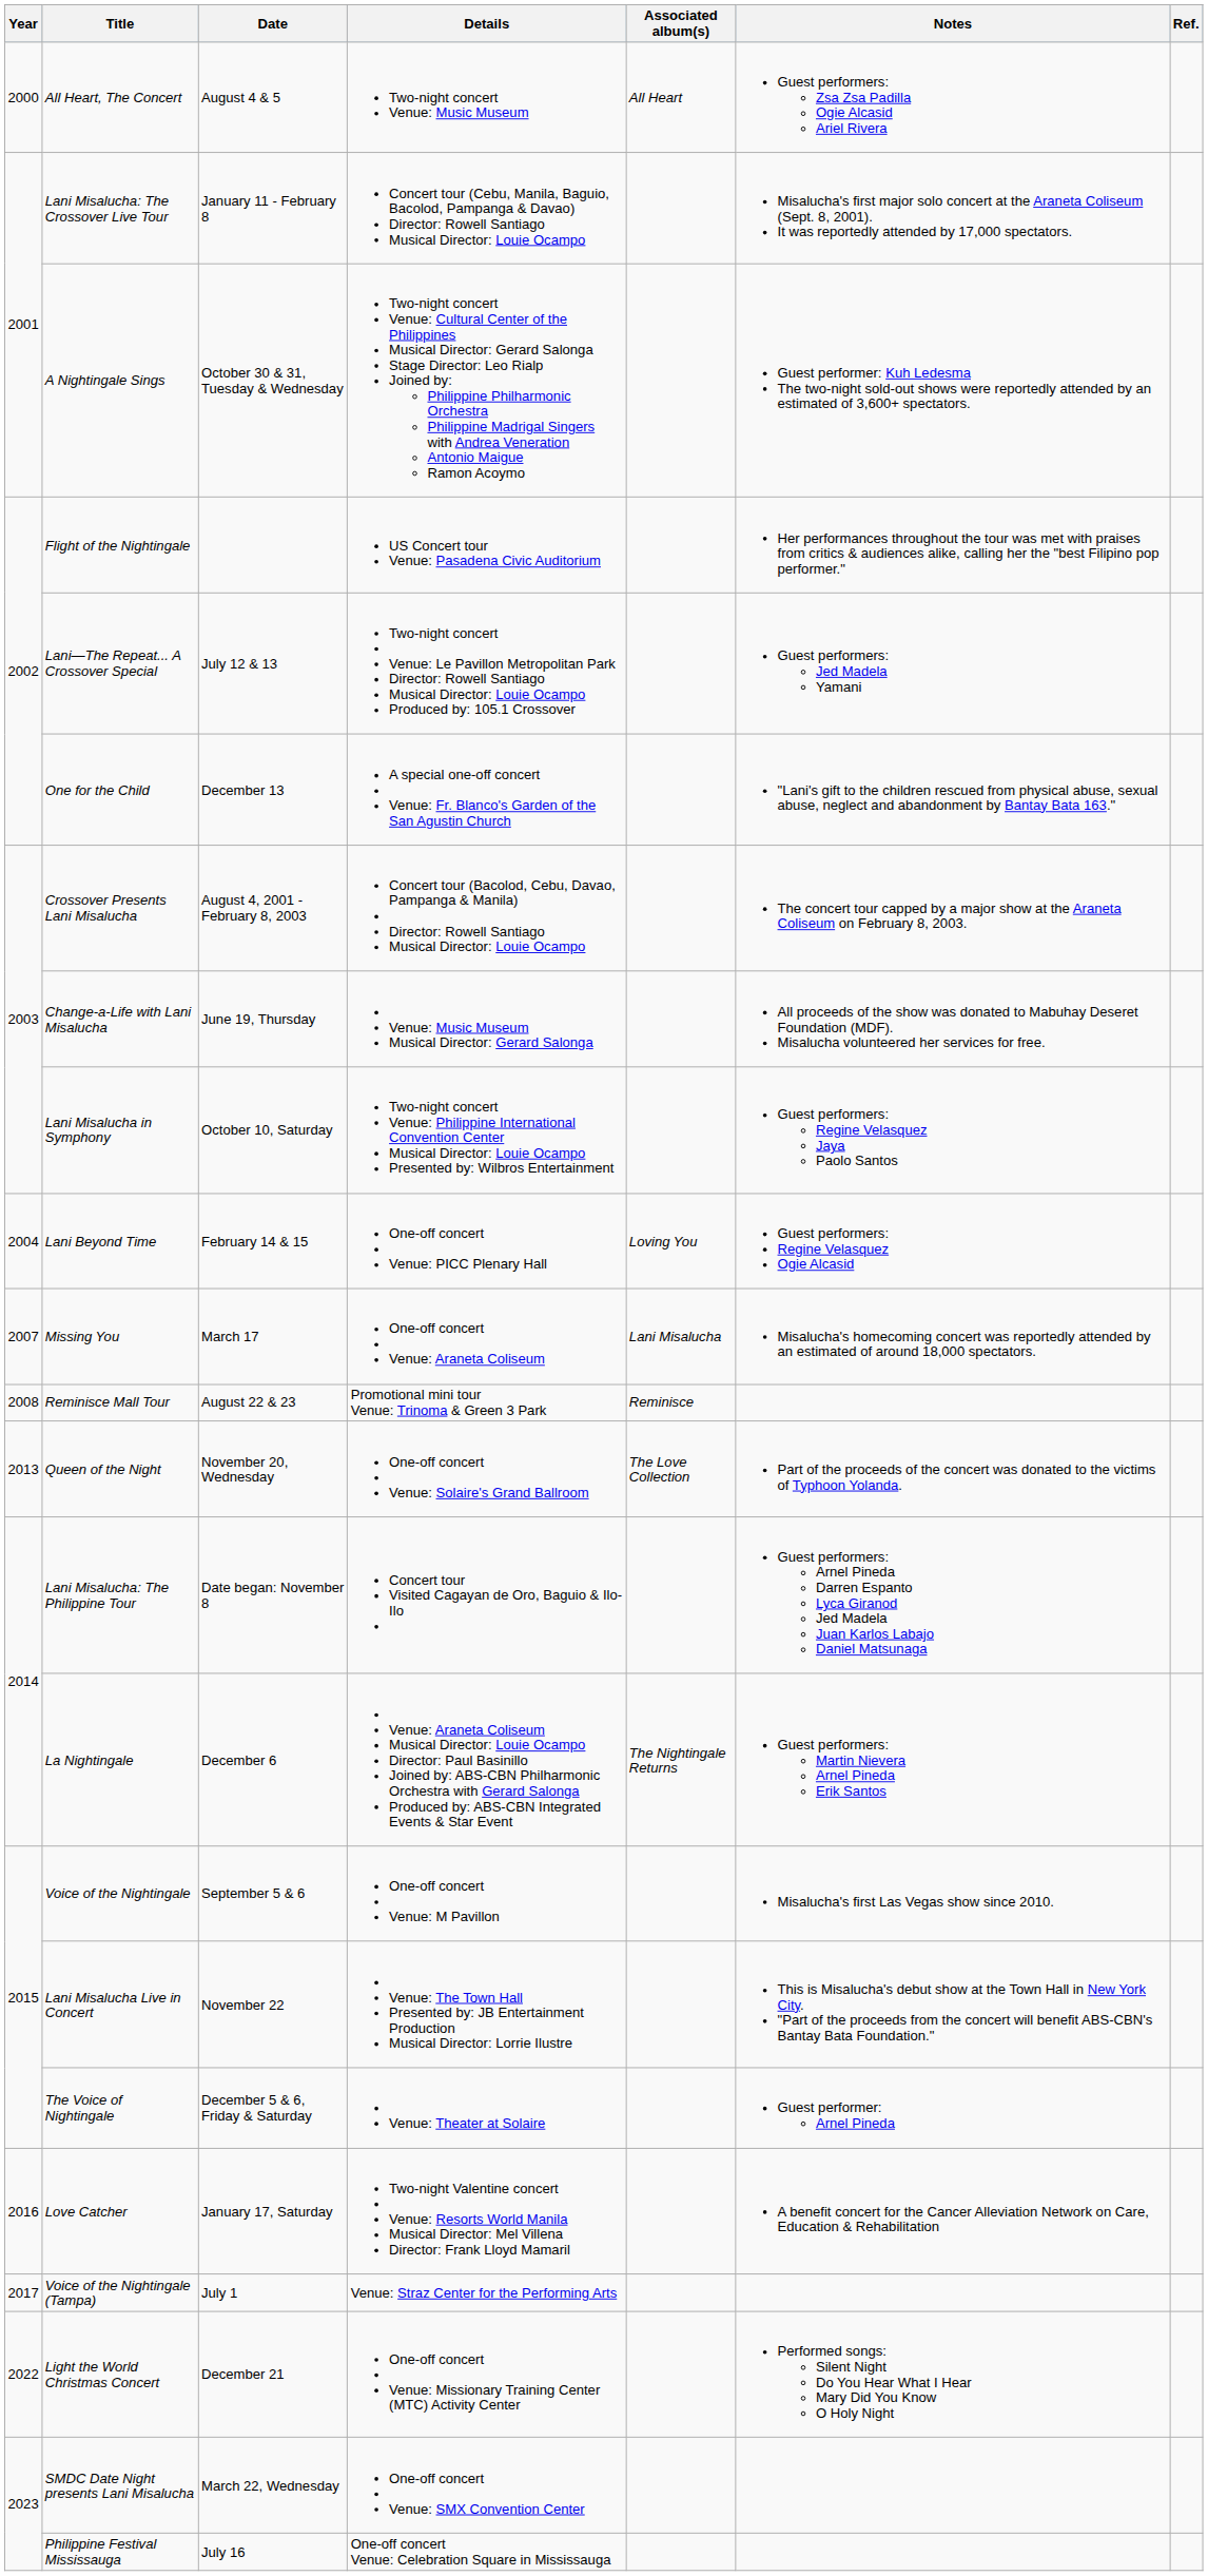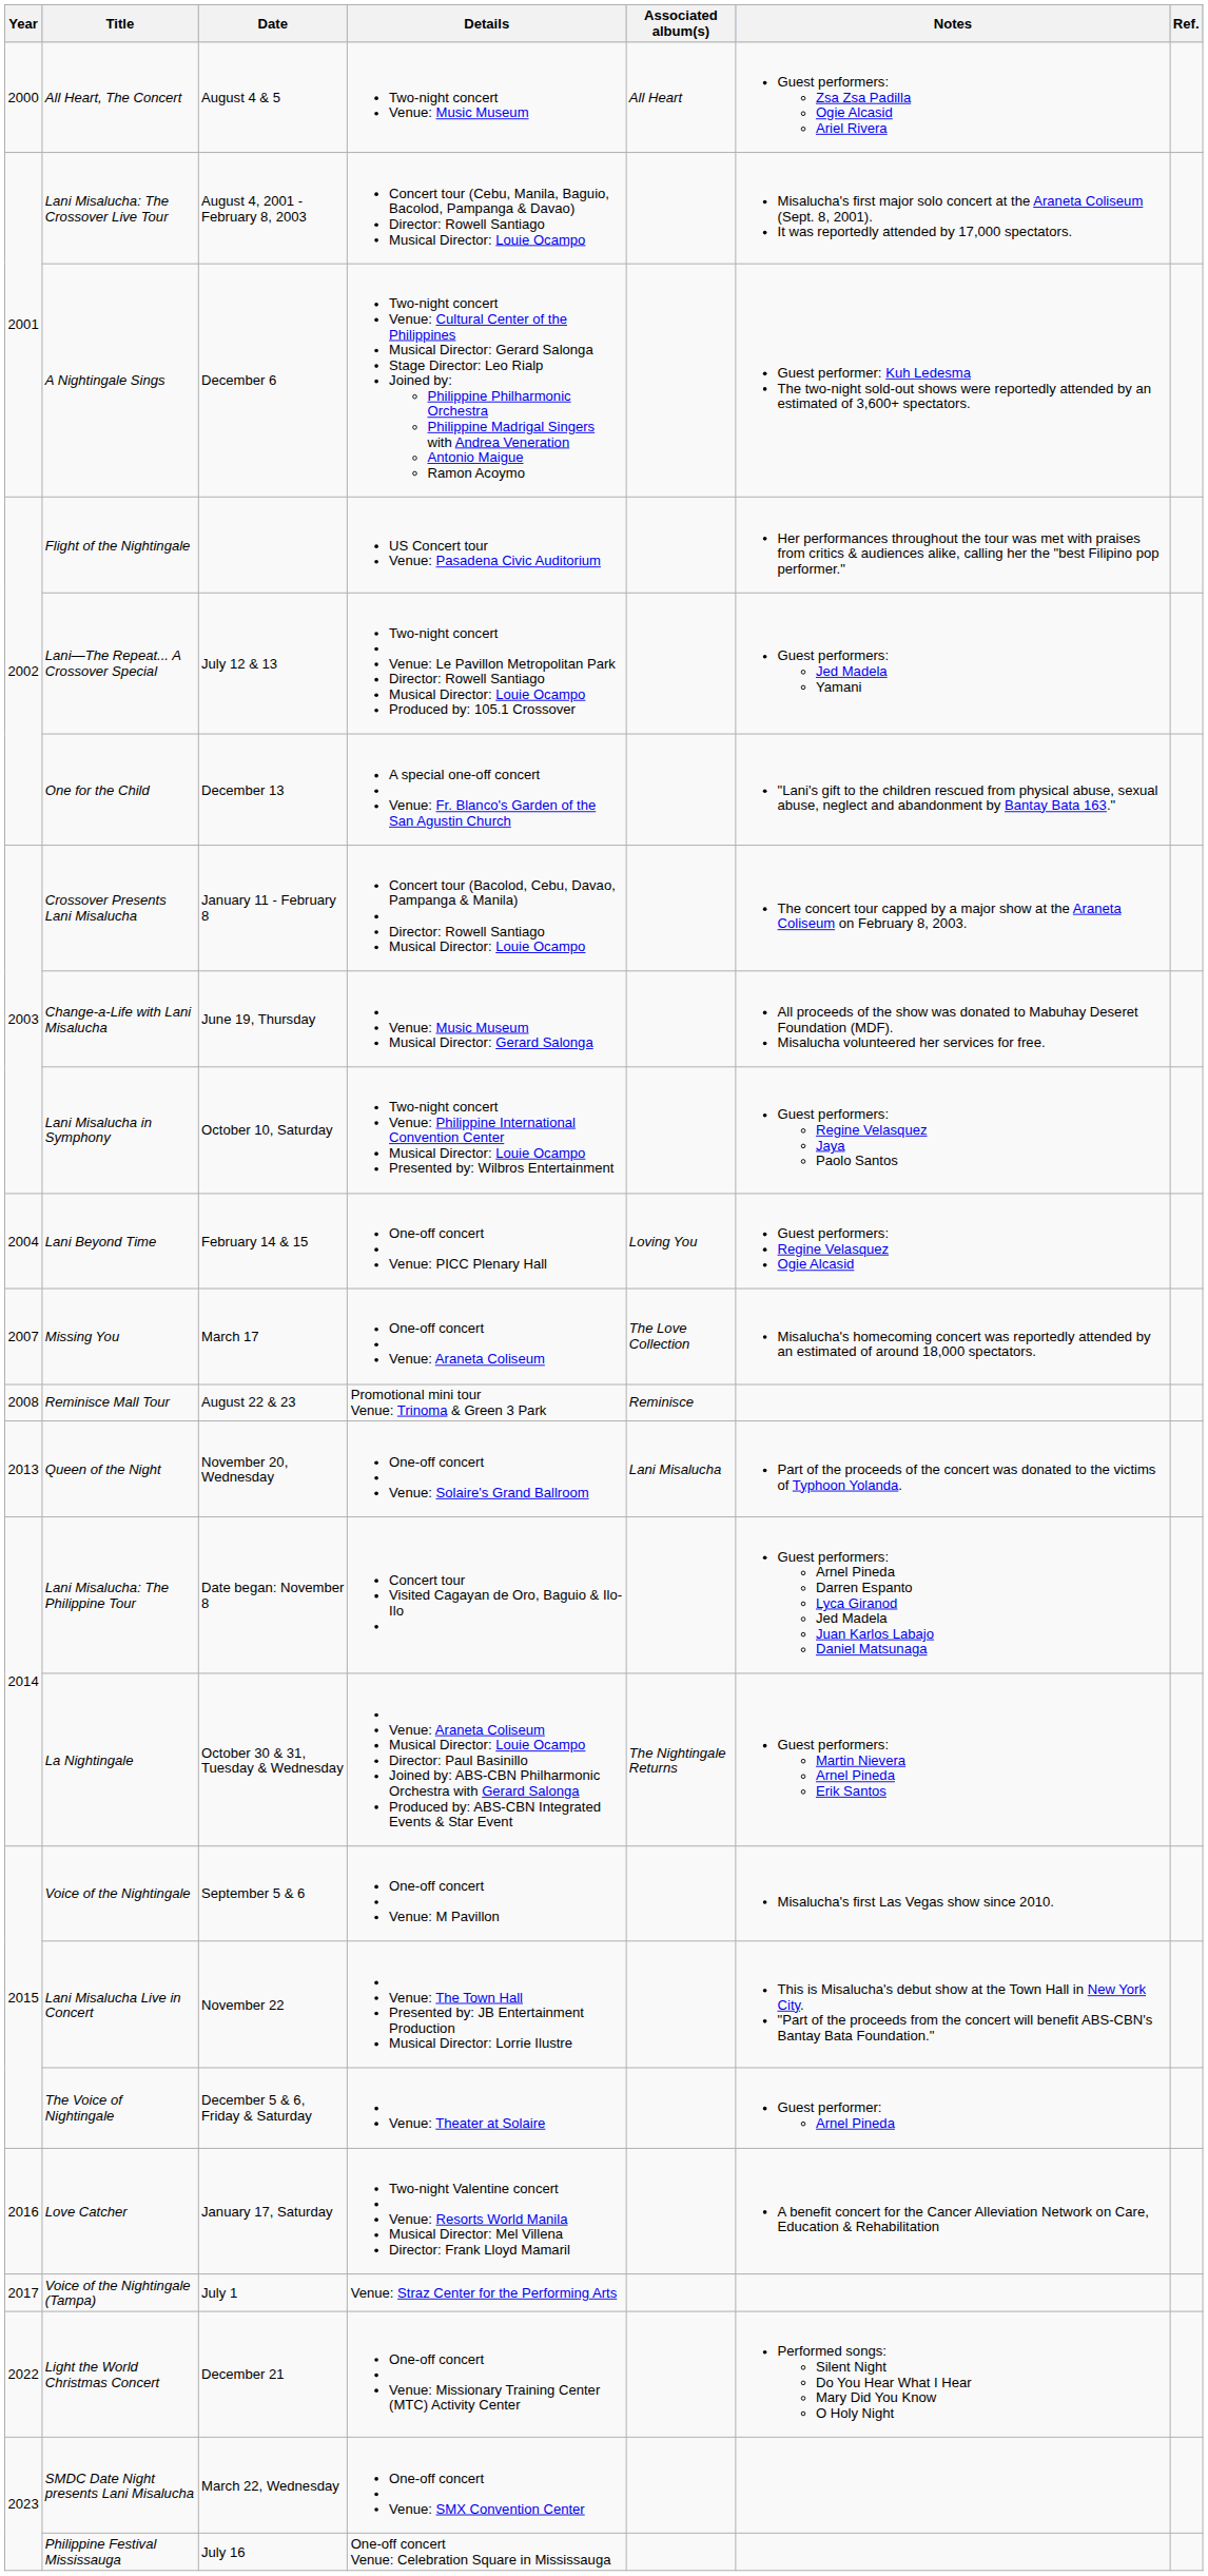Lani Misalucha: The Crossover Live Tour | Date: January 11 - February 8 -> August 4, 2001 - February 8, 2003
A Nightingale Sings | Date: October 30 & 31, Tuesday & Wednesday -> December 6
Crossover Presents Lani Misalucha | Date: August 4, 2001 - February 8, 2003 -> January 11 - February 8
Missing You | Associated album(s): Lani Misalucha -> The Love Collection
Queen of the Night | Associated album(s): The Love Collection -> Lani Misalucha
La Nightingale | Date: December 6 -> October 30 & 31, Tuesday & Wednesday
